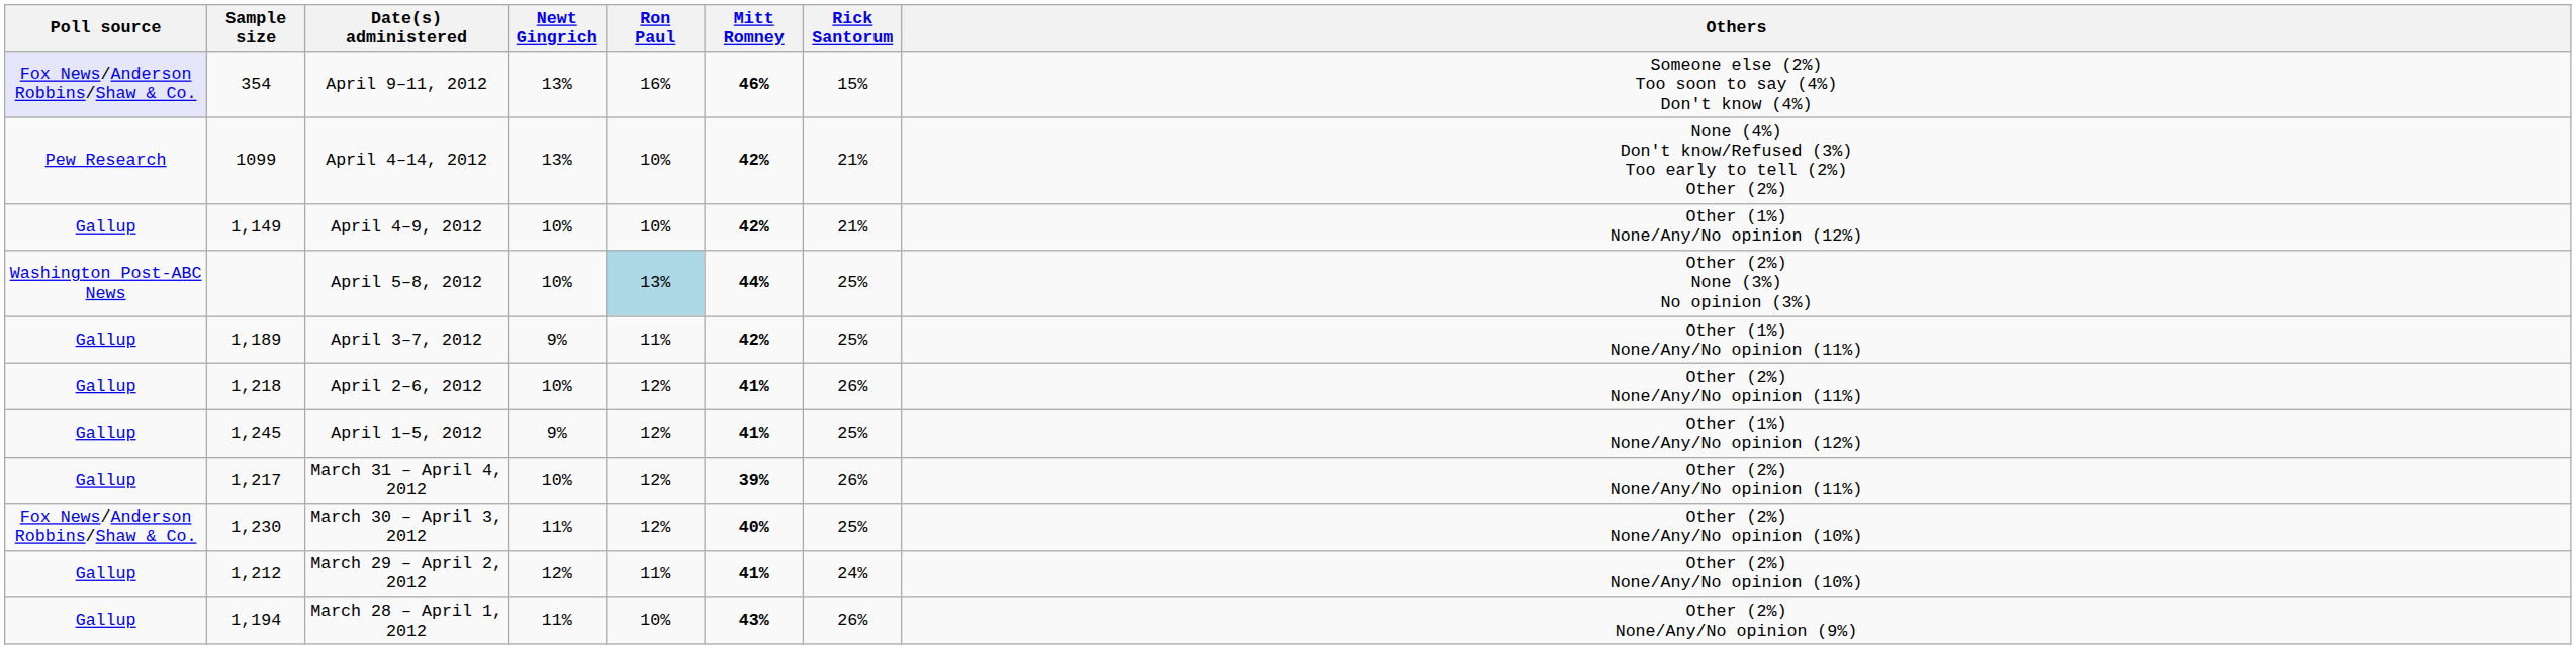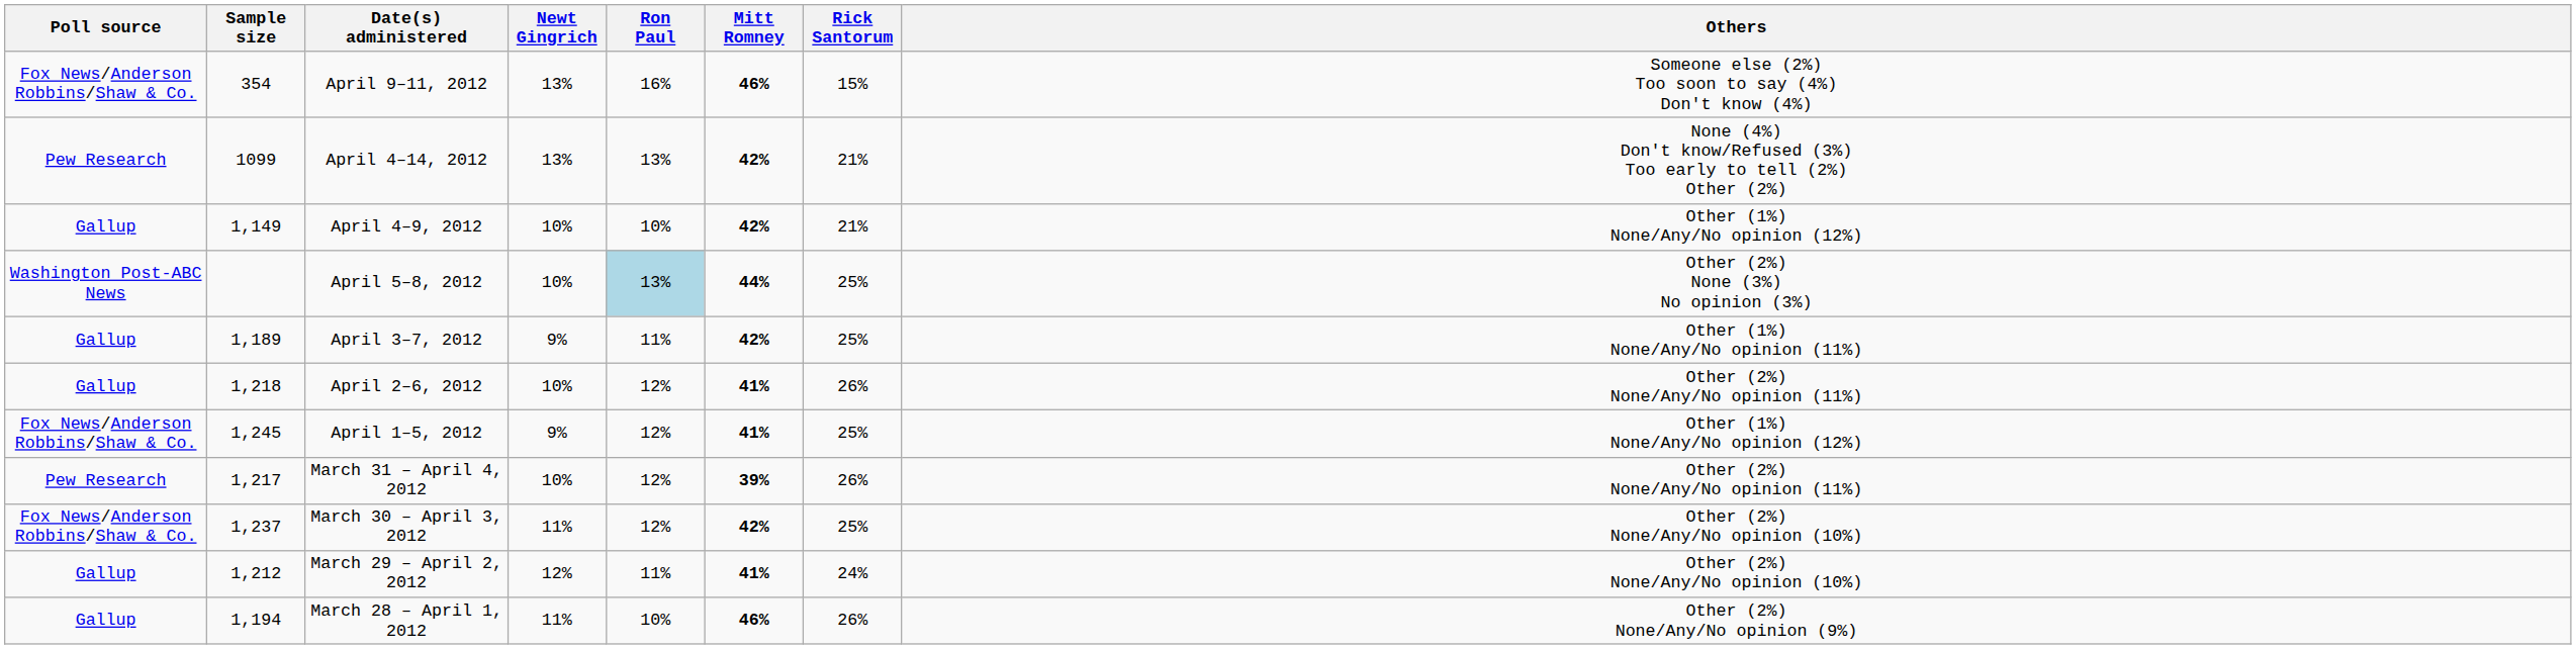April 9–11, 2012 | Poll source: lavender background -> no background
April 4–14, 2012 | Ron Paul: 10% -> 13%
April 1–5, 2012 | Poll source: Gallup -> Fox News/Anderson Robbins/Shaw & Co.
March 31 – April 4, 2012 | Poll source: Gallup -> Pew Research
March 30 – April 3, 2012 | Sample size: 1,230 -> 1,237
March 30 – April 3, 2012 | Mitt Romney: 40% -> 42%
March 28 – April 1, 2012 | Mitt Romney: 43% -> 46%
